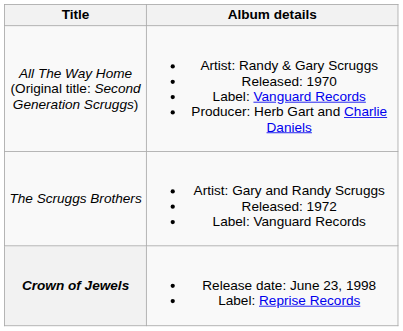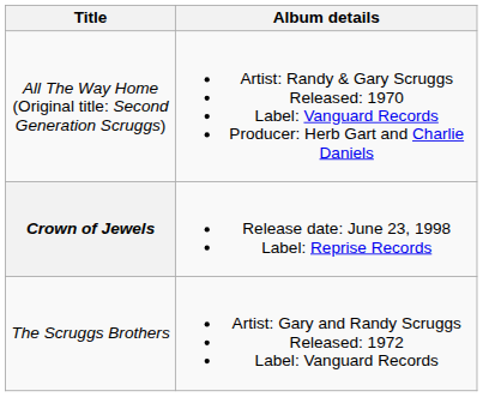rows swapped: The Scruggs Brothers <-> Crown of Jewels
